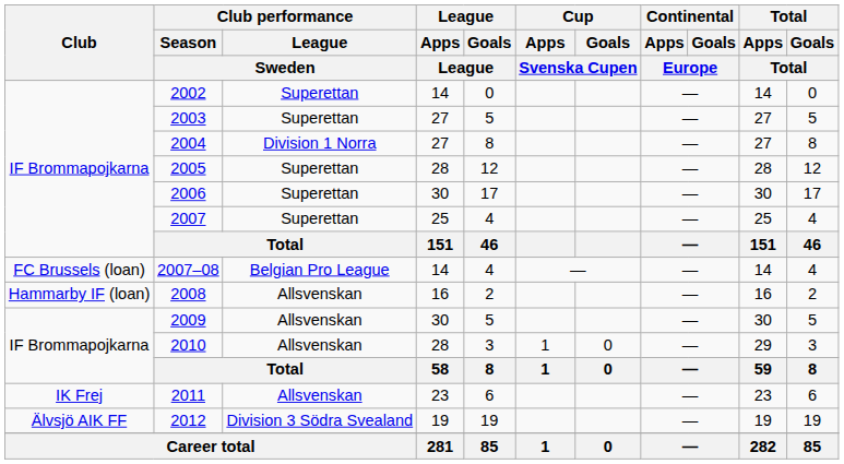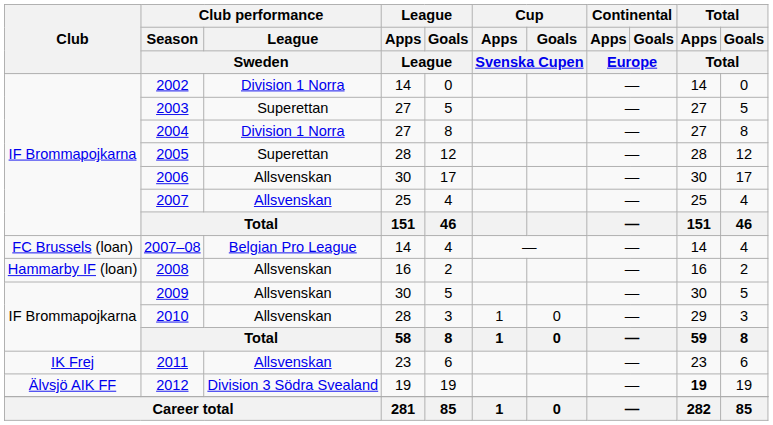2002 | Club performance / League / Sweden: Superettan -> Division 1 Norra
2006 | Club performance / League / Sweden: Superettan -> Allsvenskan
2007 | Club performance / League / Sweden: Superettan -> Allsvenskan
2012 | Total / Apps / Total: normal -> bold
